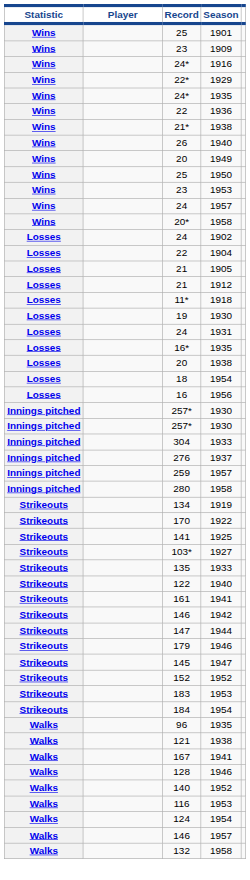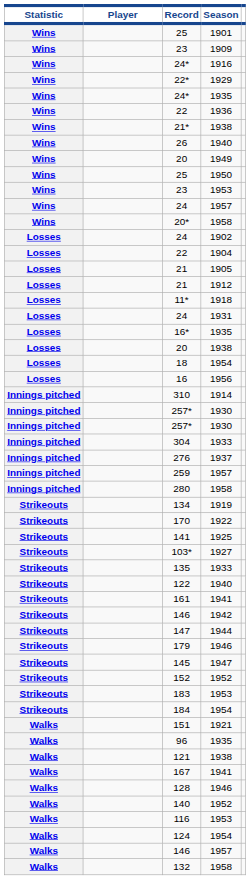- row: Losses | 19 | 1930
+ row: Innings pitched | 310 | 1914
+ row: Walks | 151 | 1921
